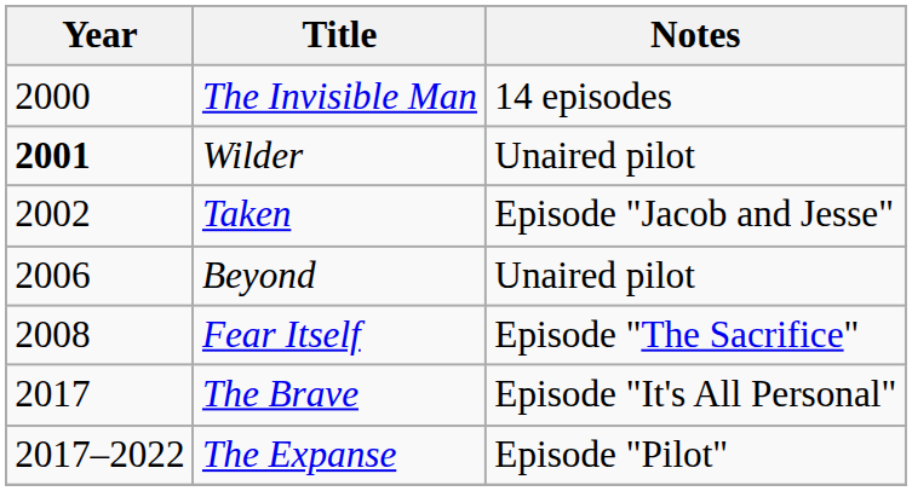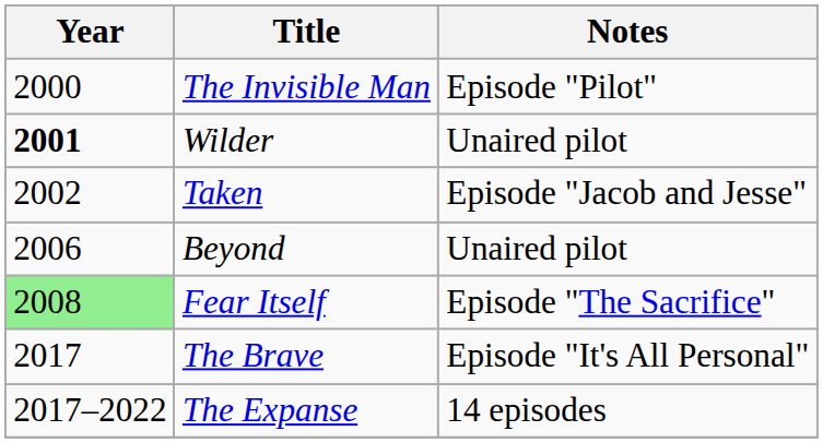The Invisible Man | Notes: 14 episodes -> Episode "Pilot"
Fear Itself | Year: no background -> lightgreen background
The Expanse | Notes: Episode "Pilot" -> 14 episodes
